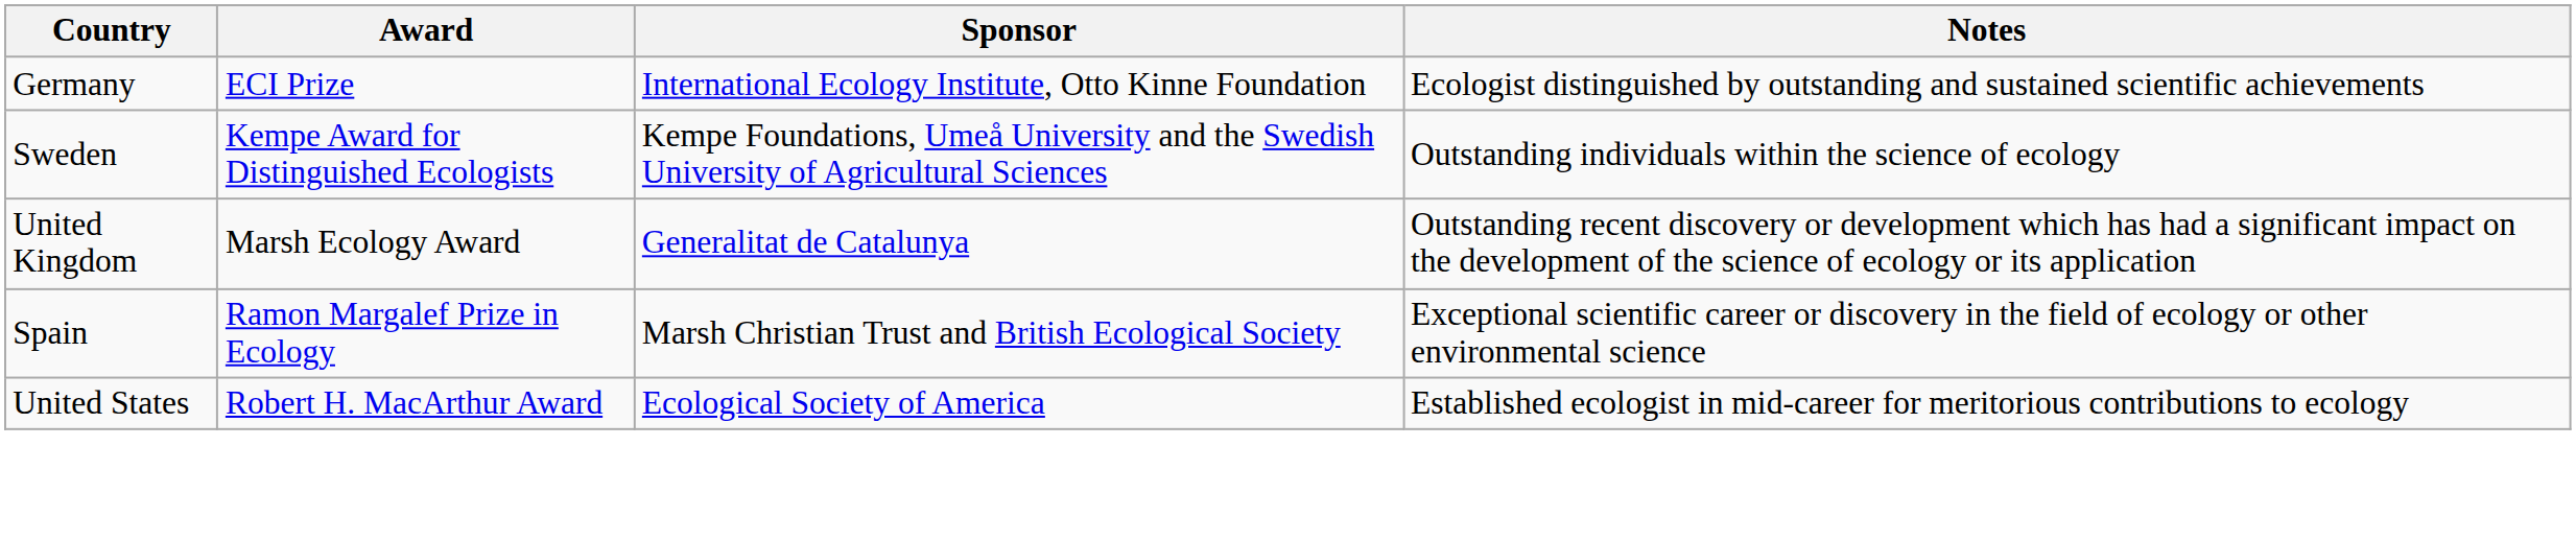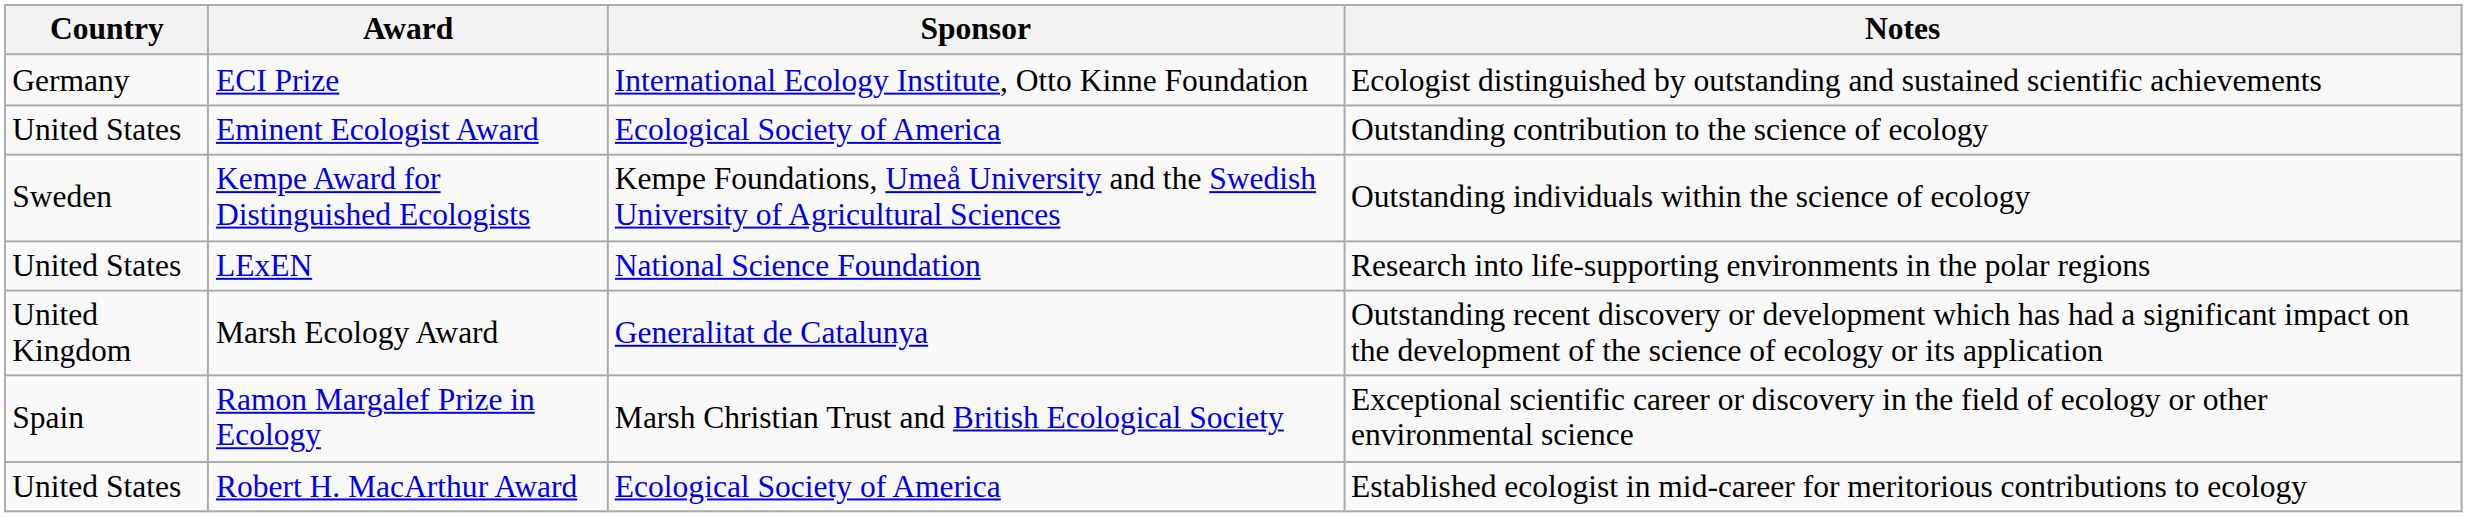+ row: United States | Eminent Ecologist Award | Ecological Society of America | Outstanding contribution to the science of ecology
+ row: United States | LExEN | National Science Foundation | Research into life-supporting environments in the polar regions
